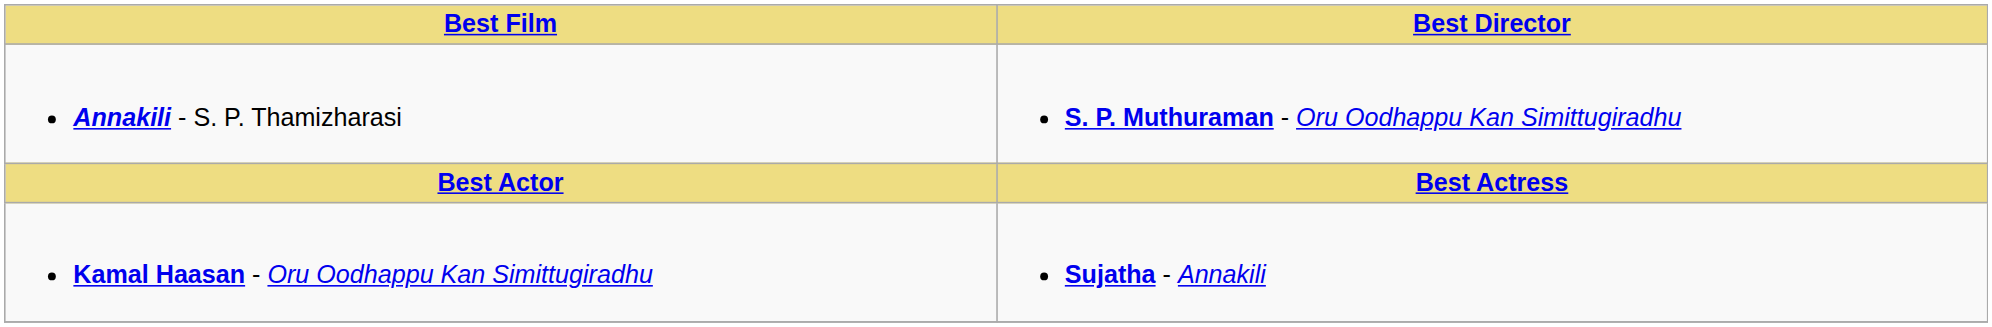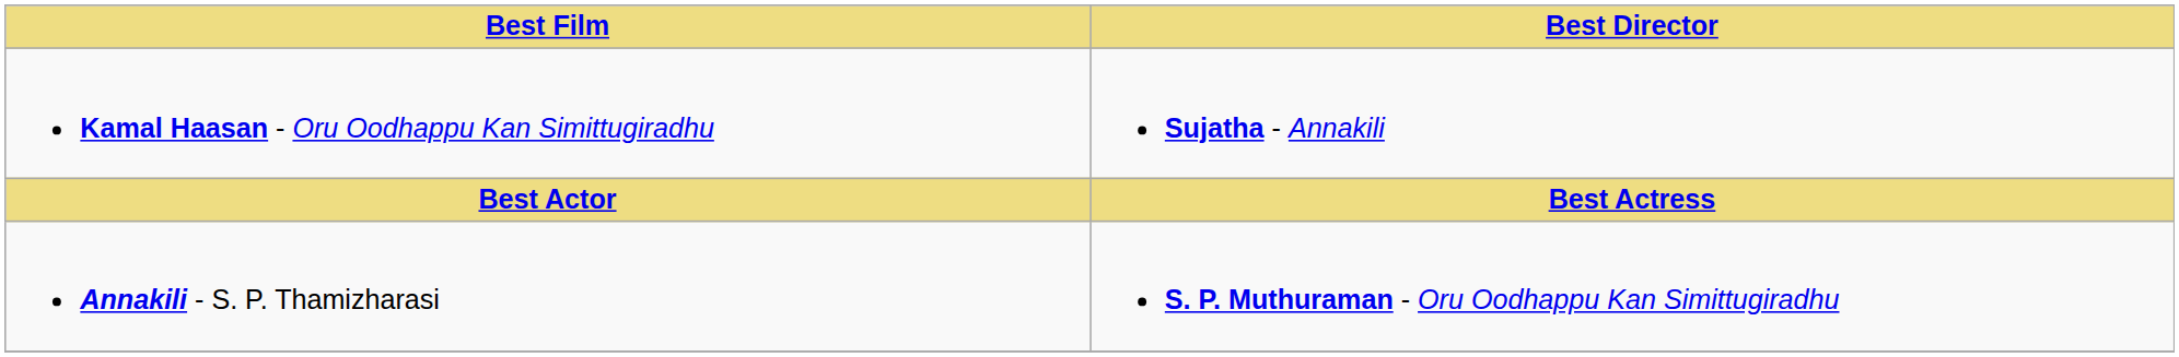rows swapped: Annakili - S. P. Thamizharasi <-> Kamal Haasan - Oru Oodhappu Kan Simittugiradhu
